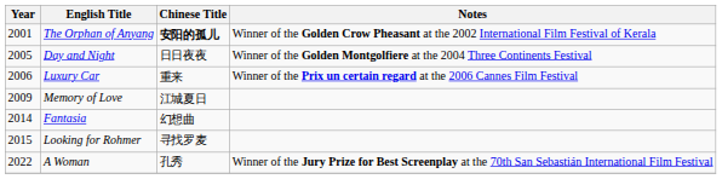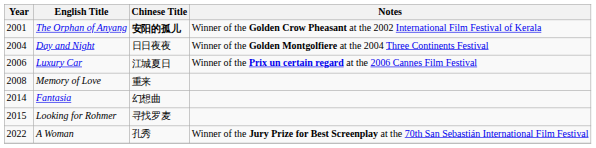Day and Night | Year: 2005 -> 2004
Luxury Car | Chinese Title: 重来 -> 江城夏日
Memory of Love | Year: 2009 -> 2008
Memory of Love | Chinese Title: 江城夏日 -> 重来
